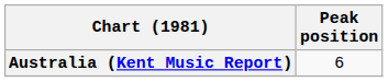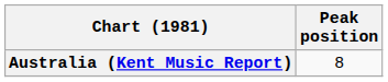Australia (Kent Music Report) | Peak position: 6 -> 8
